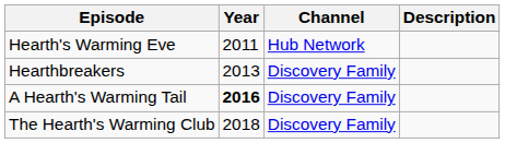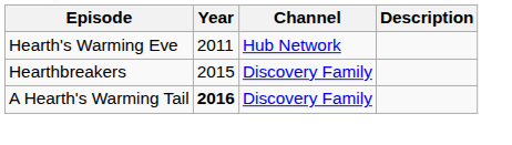Hearthbreakers | Year: 2013 -> 2015
- row: The Hearth's Warming Club | 2018 | Discovery Family
